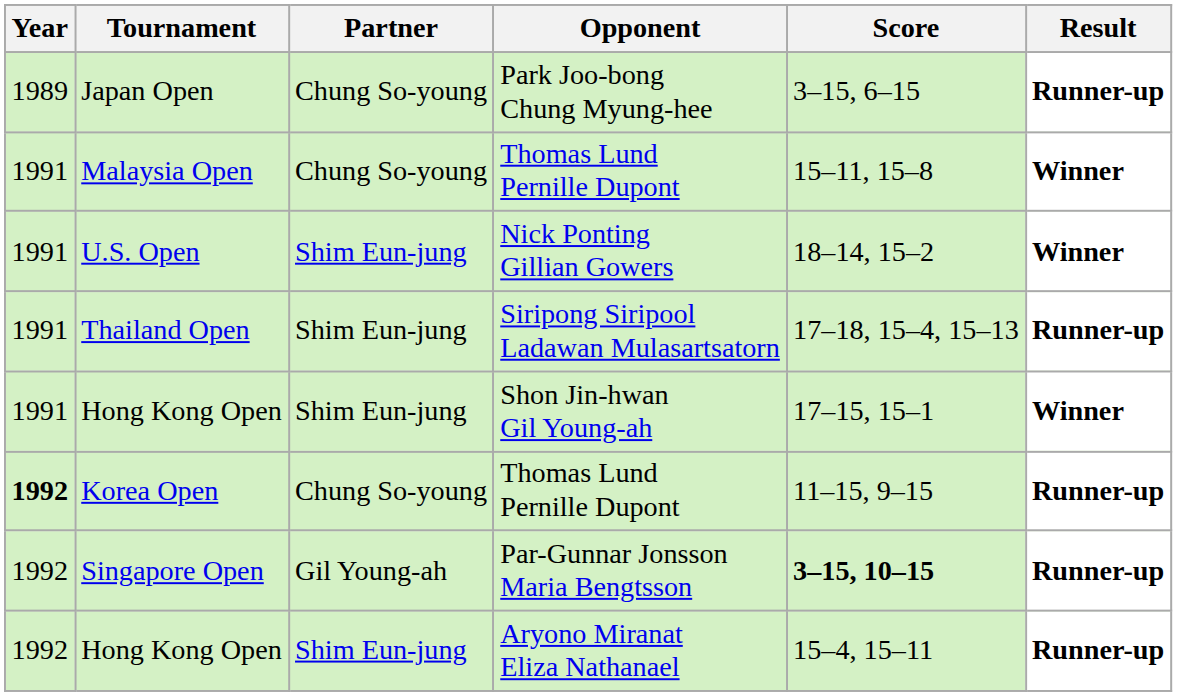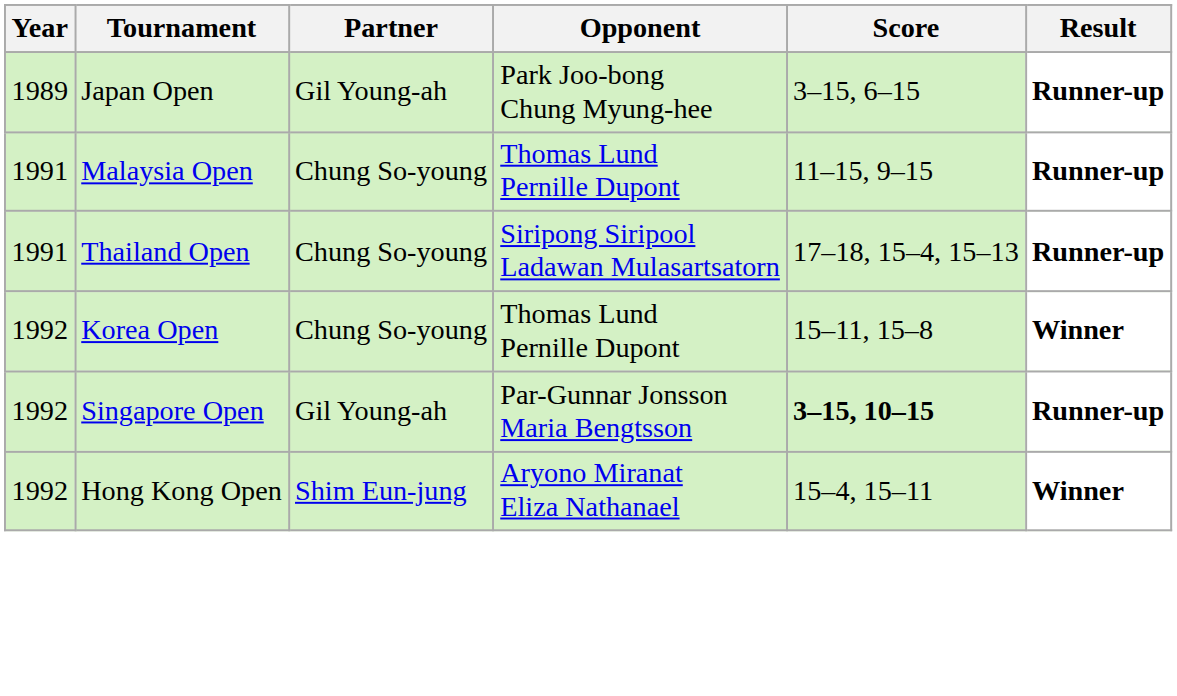Japan Open | Partner: Chung So-young -> Gil Young-ah
Malaysia Open | Score: 15–11, 15–8 -> 11–15, 9–15
Malaysia Open | Result: Winner -> Runner-up
- row: 1991 | U.S. Open | Shim Eun-jung | Nick Ponting Gillian Gowers | 18–14, 15–2 | Winner
Thailand Open | Partner: Shim Eun-jung -> Chung So-young
- row: 1991 | Hong Kong Open | Shim Eun-jung | Shon Jin-hwan Gil Young-ah | 17–15, 15–1 | Winner
Korea Open | Year: bold -> normal
Korea Open | Score: 11–15, 9–15 -> 15–11, 15–8
Korea Open | Result: Runner-up -> Winner
Hong Kong Open / Aryono Miranat Eliza Nathanael | Result: Runner-up -> Winner
